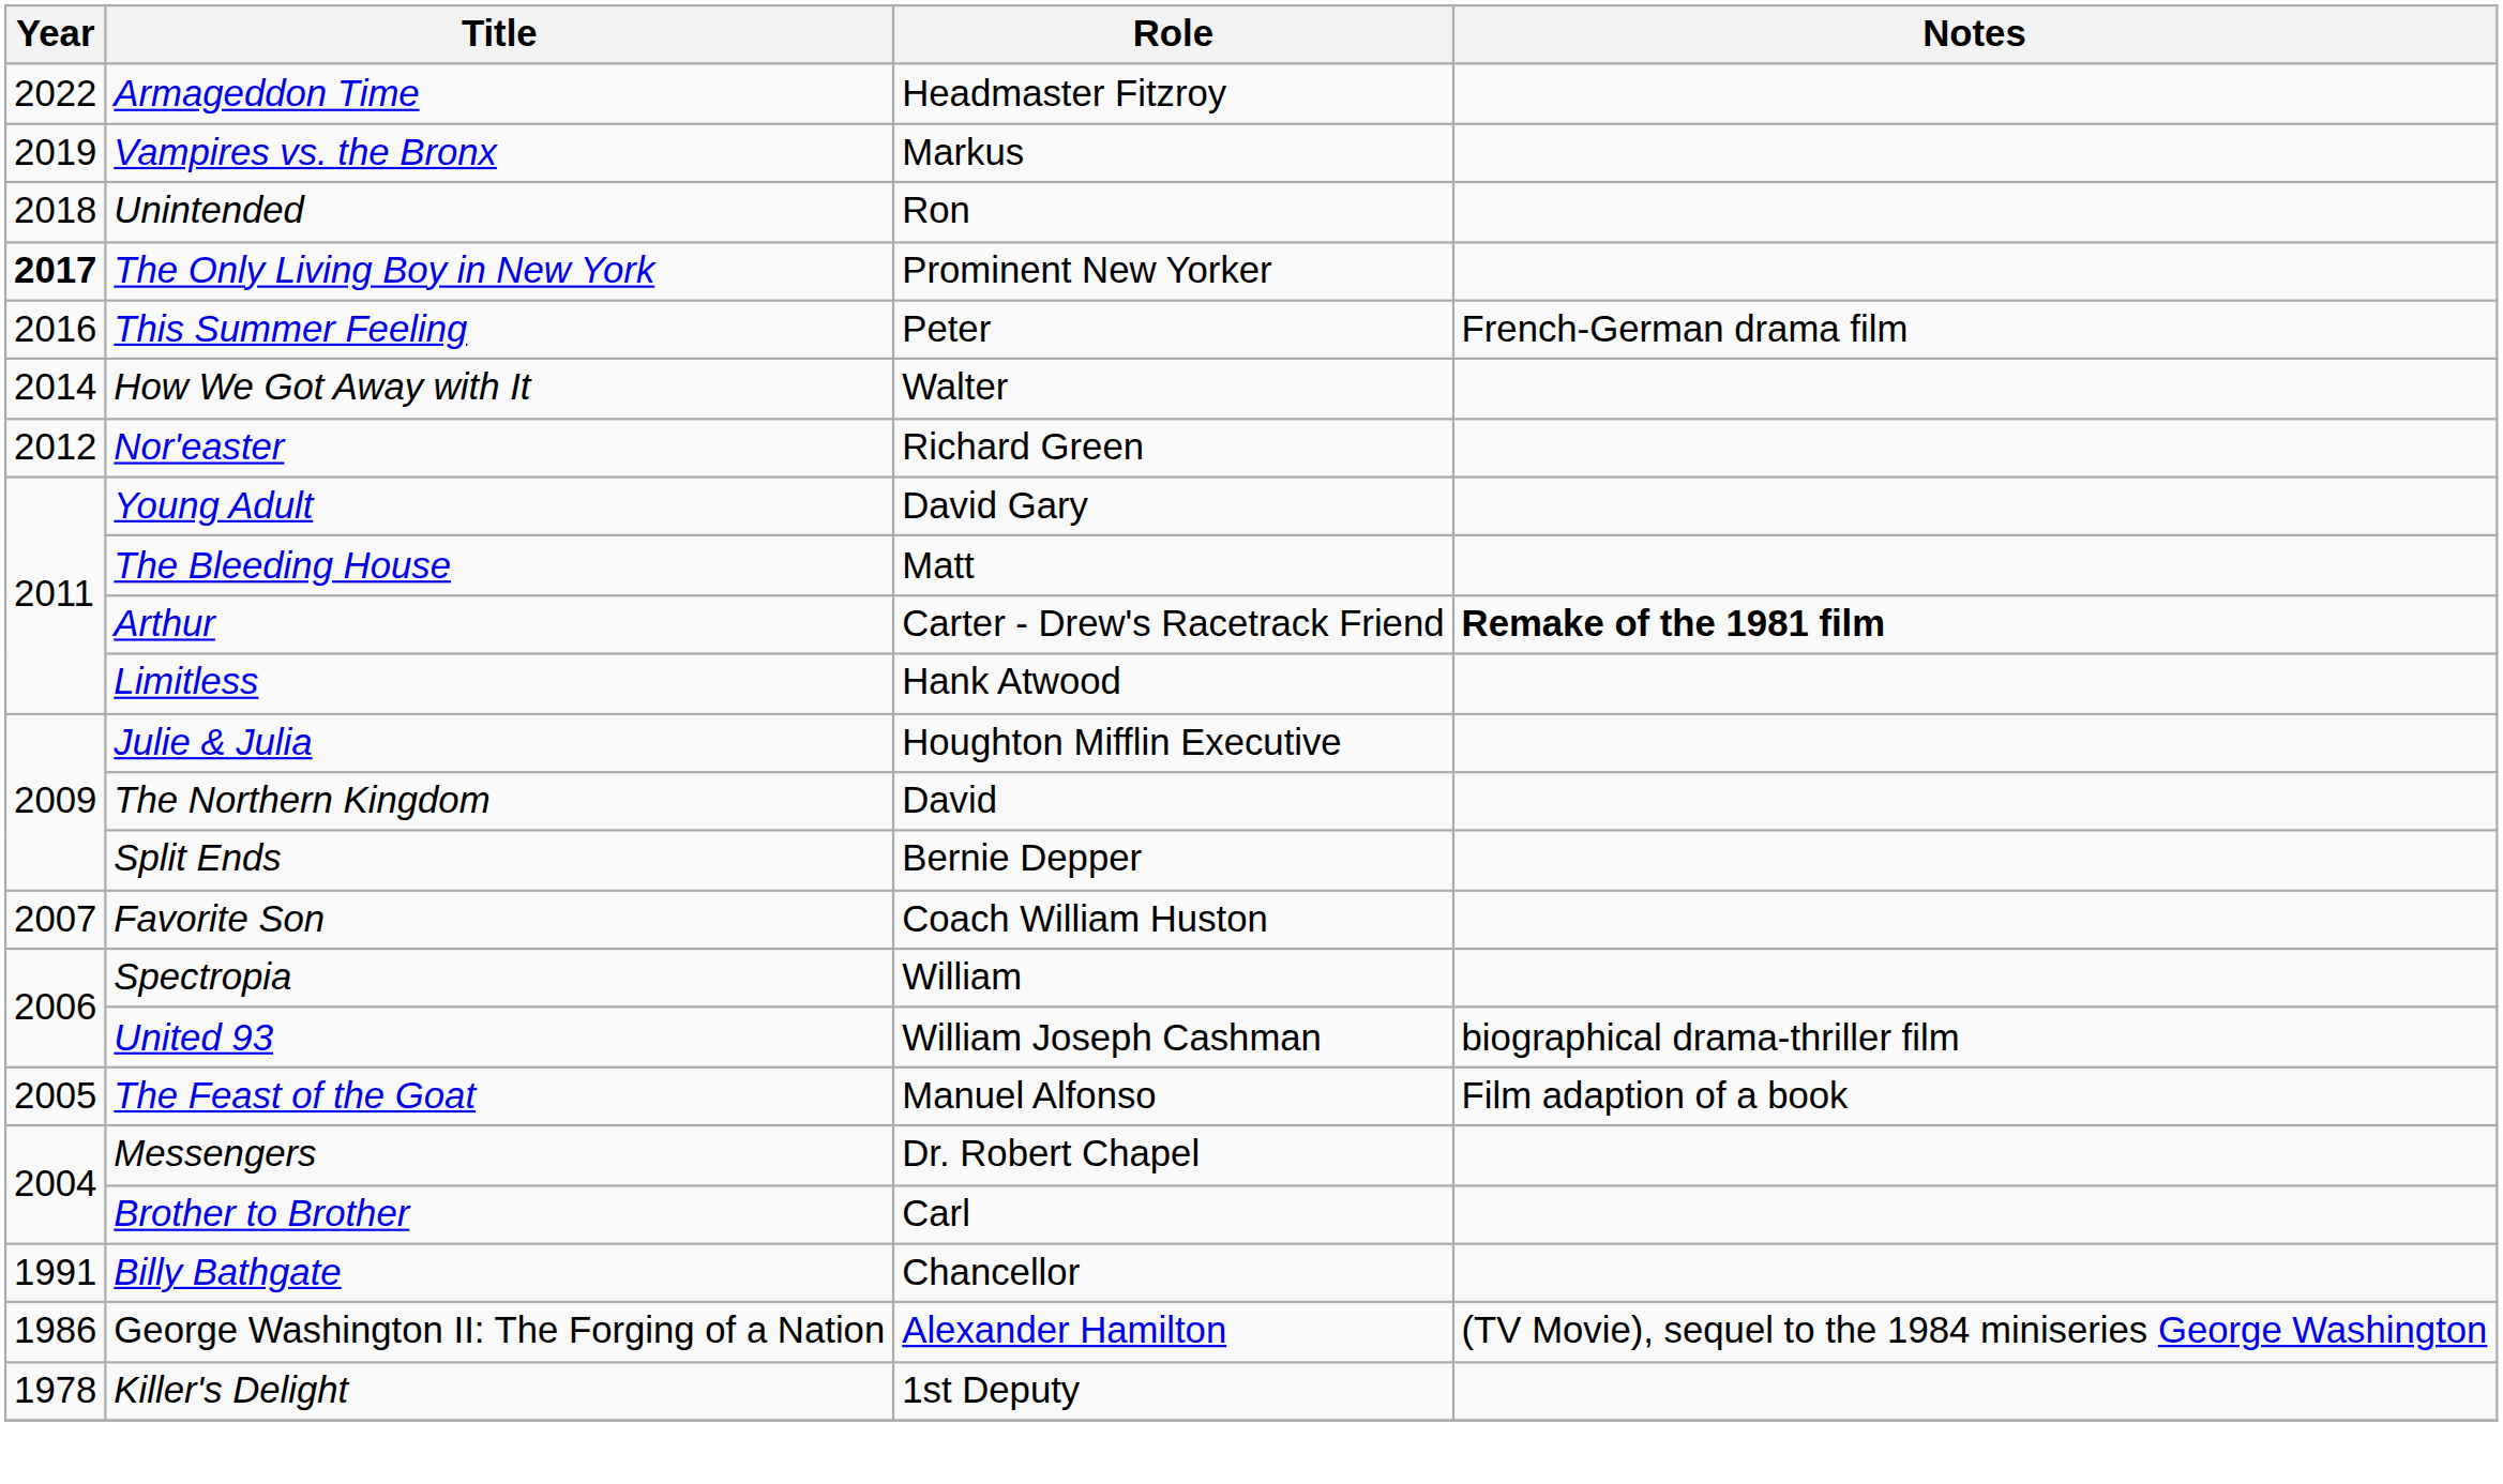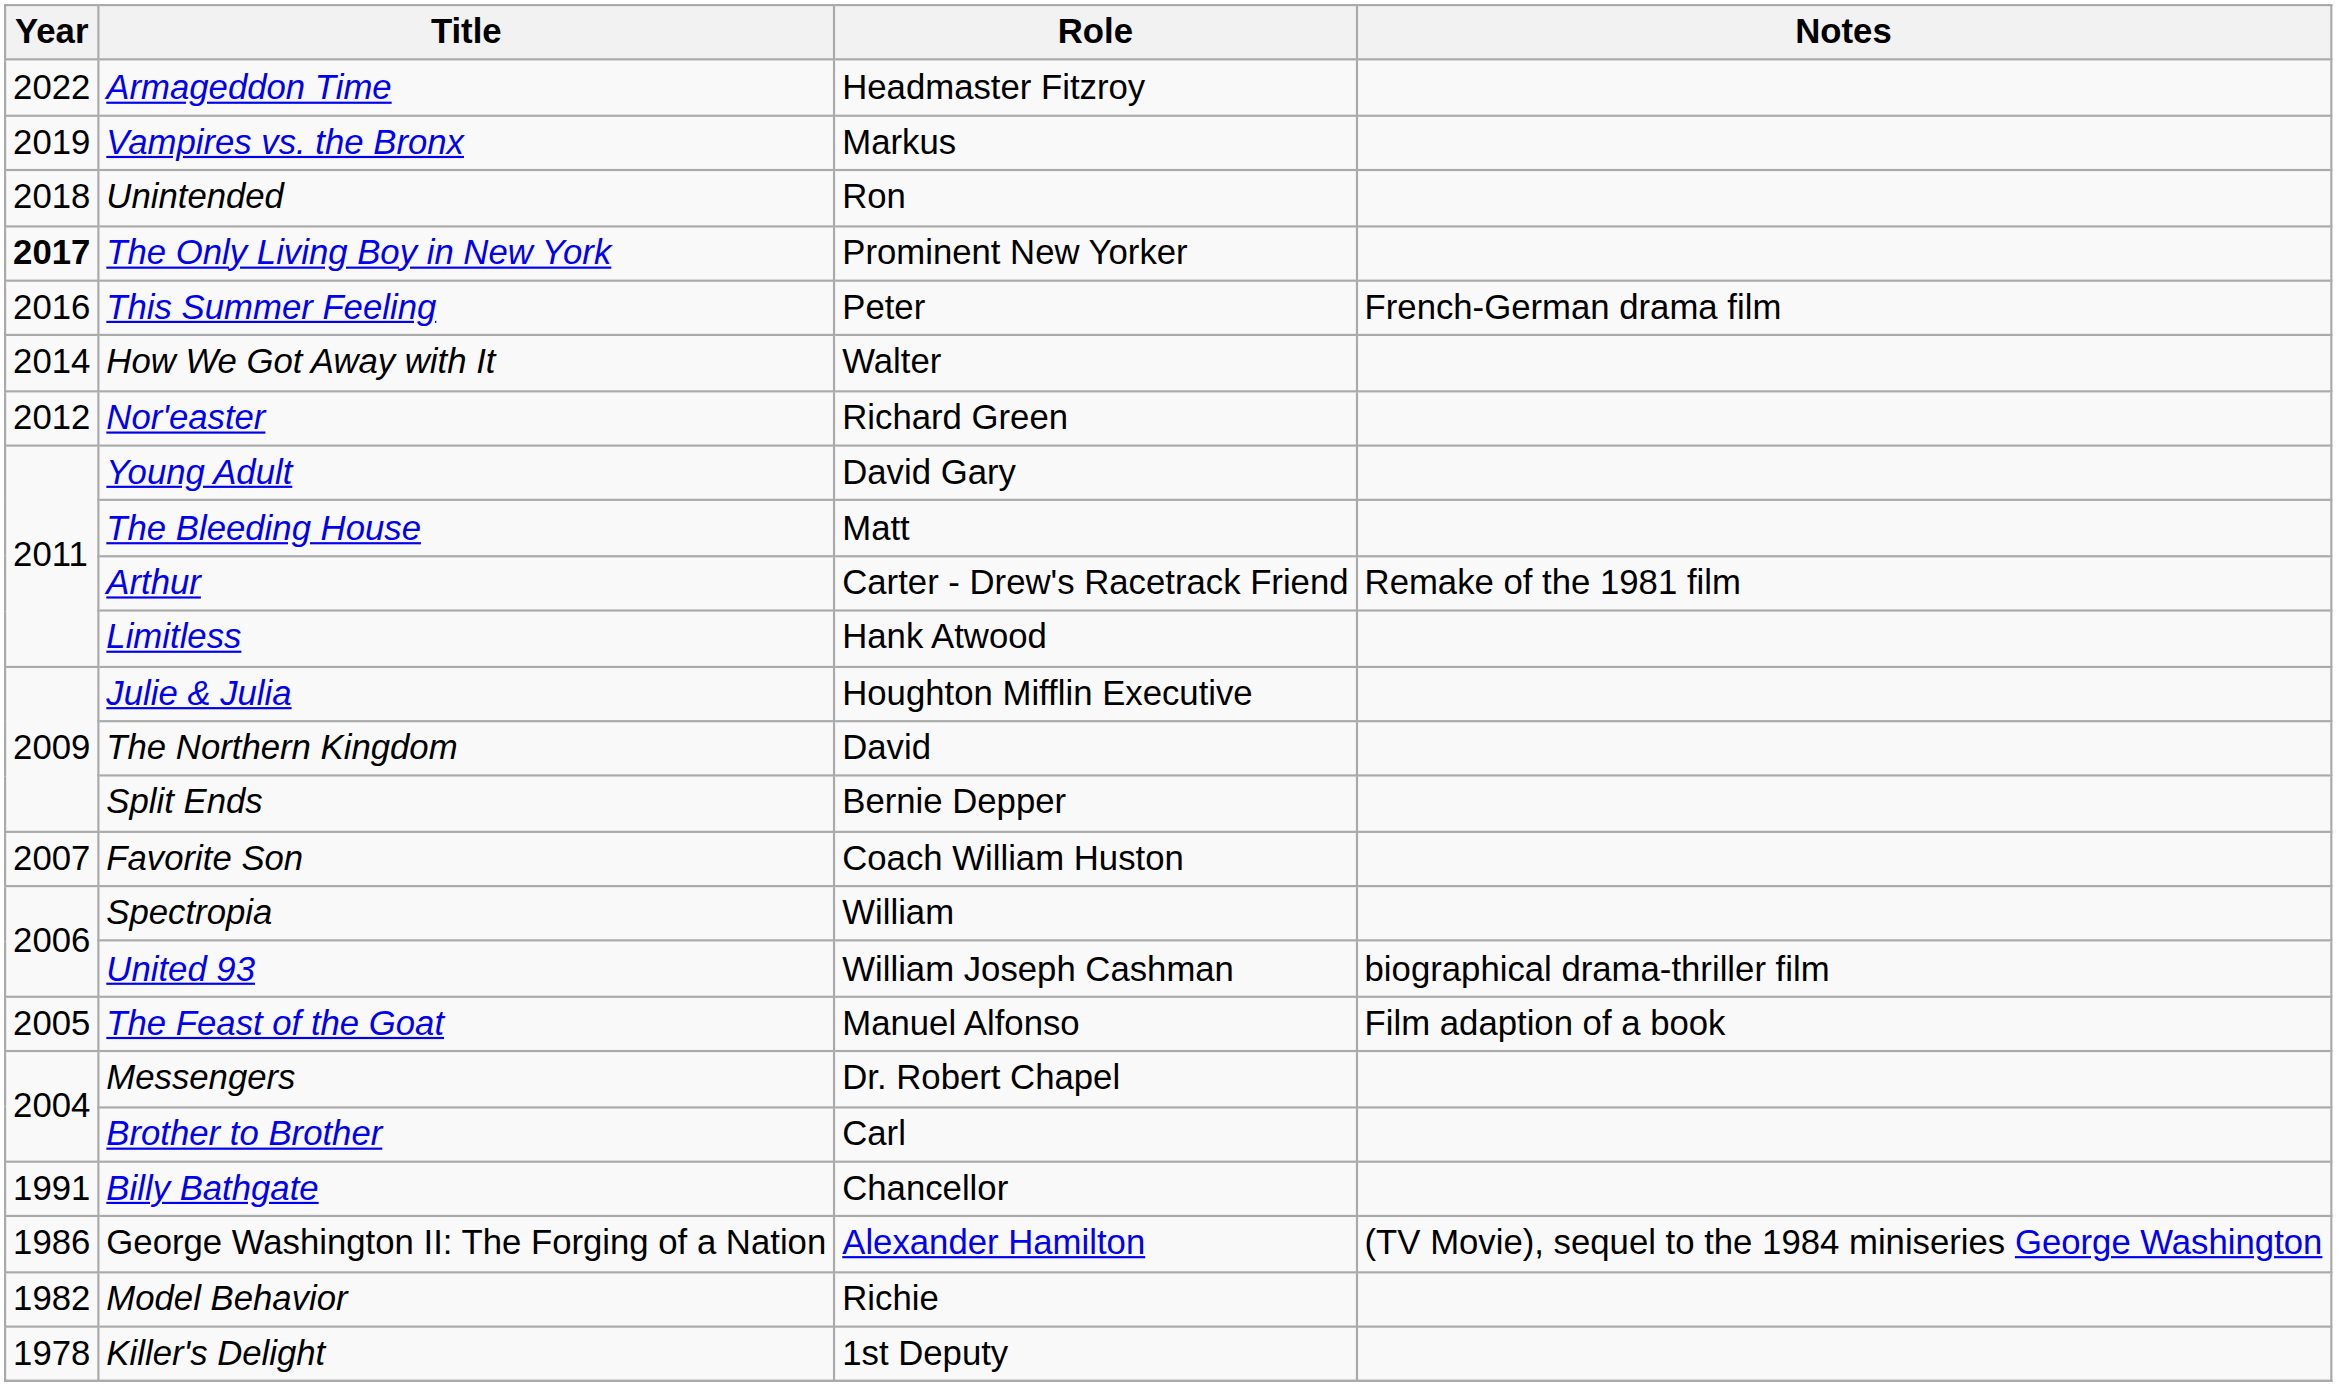Arthur | Notes: bold -> normal
+ row: 1982 | Model Behavior | Richie
